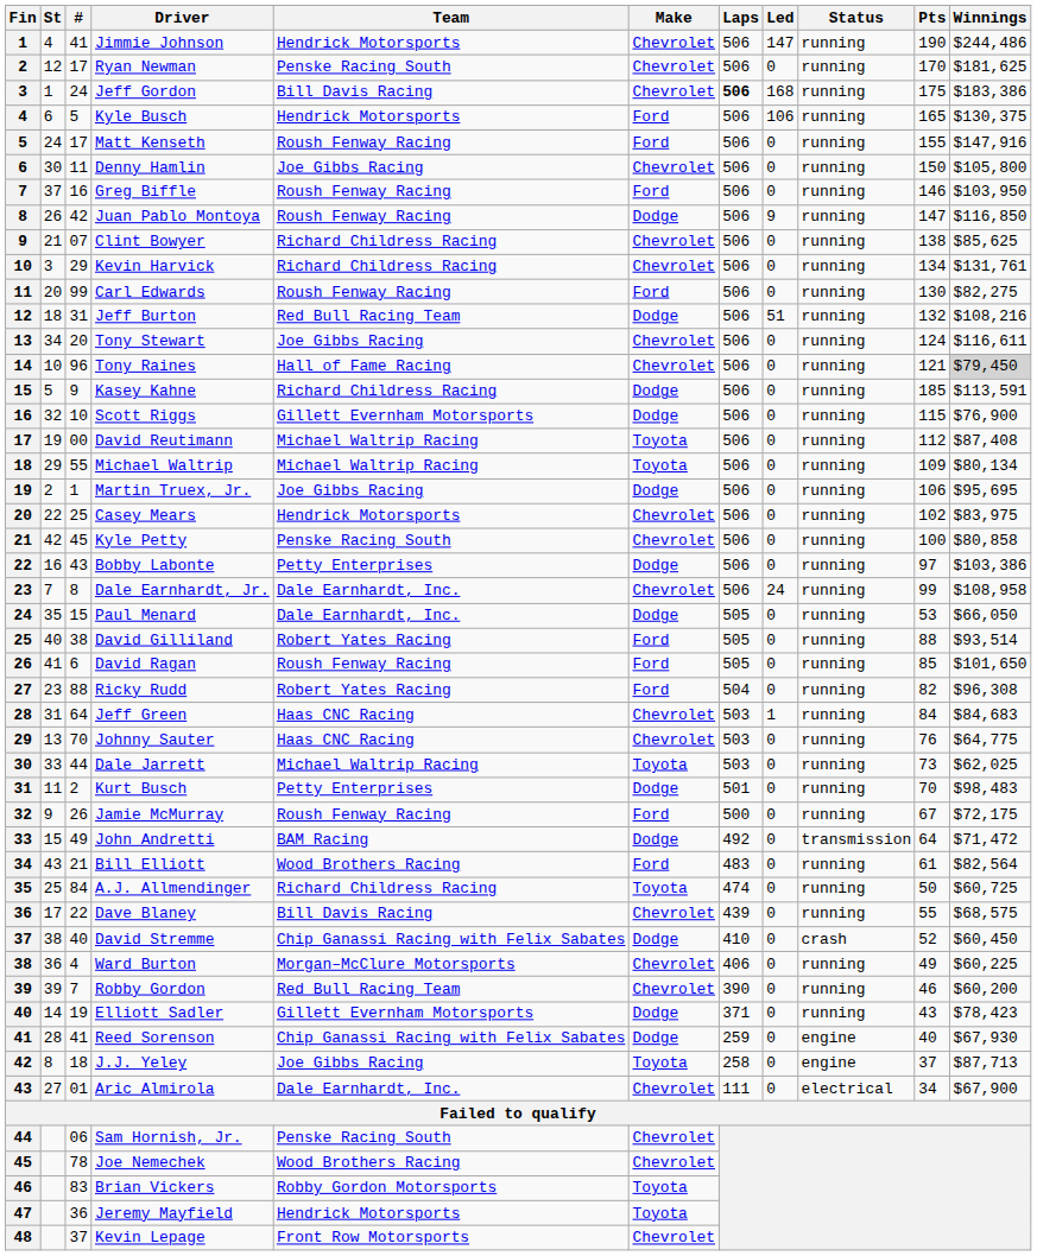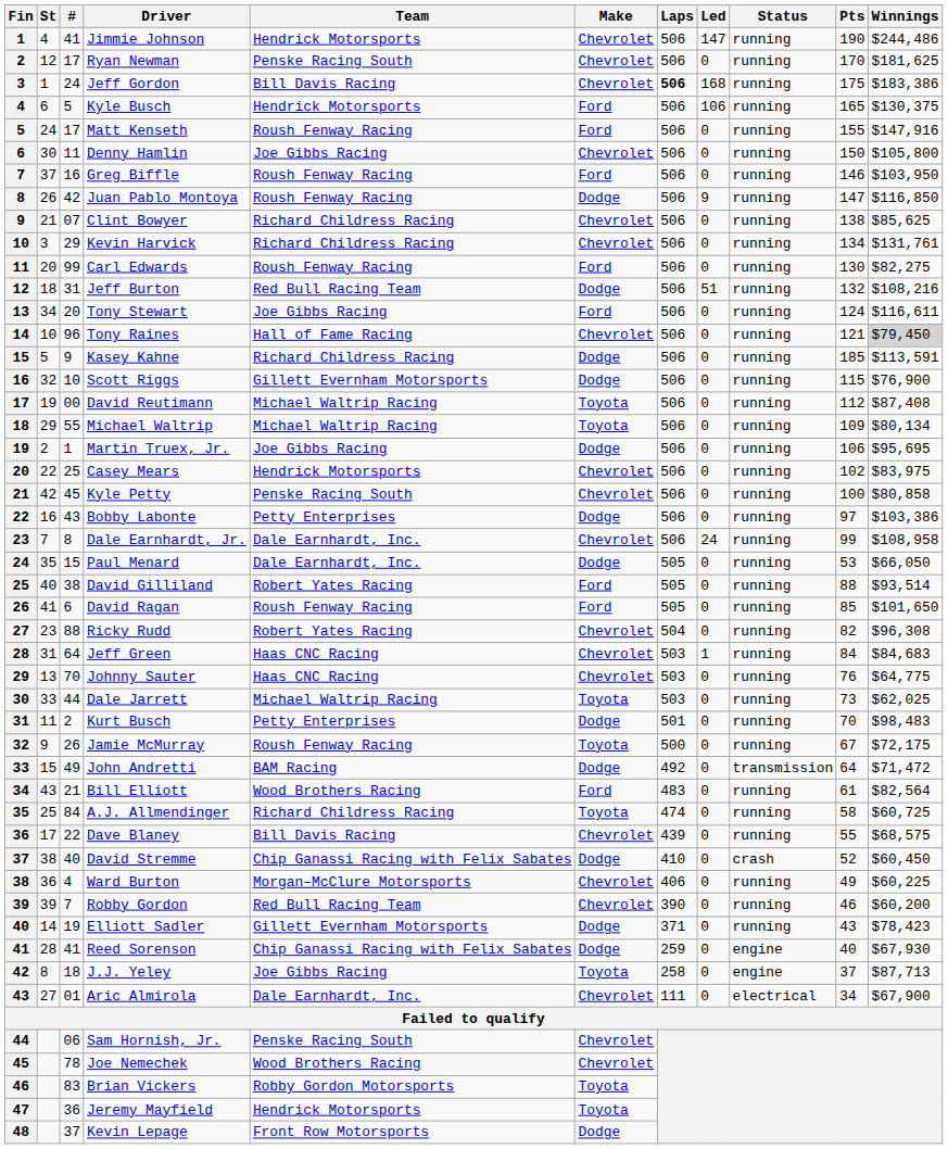Tony Stewart | Make: Chevrolet -> Ford
Ricky Rudd | Make: Ford -> Chevrolet
Jamie McMurray | Make: Ford -> Toyota
A.J. Allmendinger | Pts: 50 -> 58
Kevin Lepage | Make: Chevrolet -> Dodge
